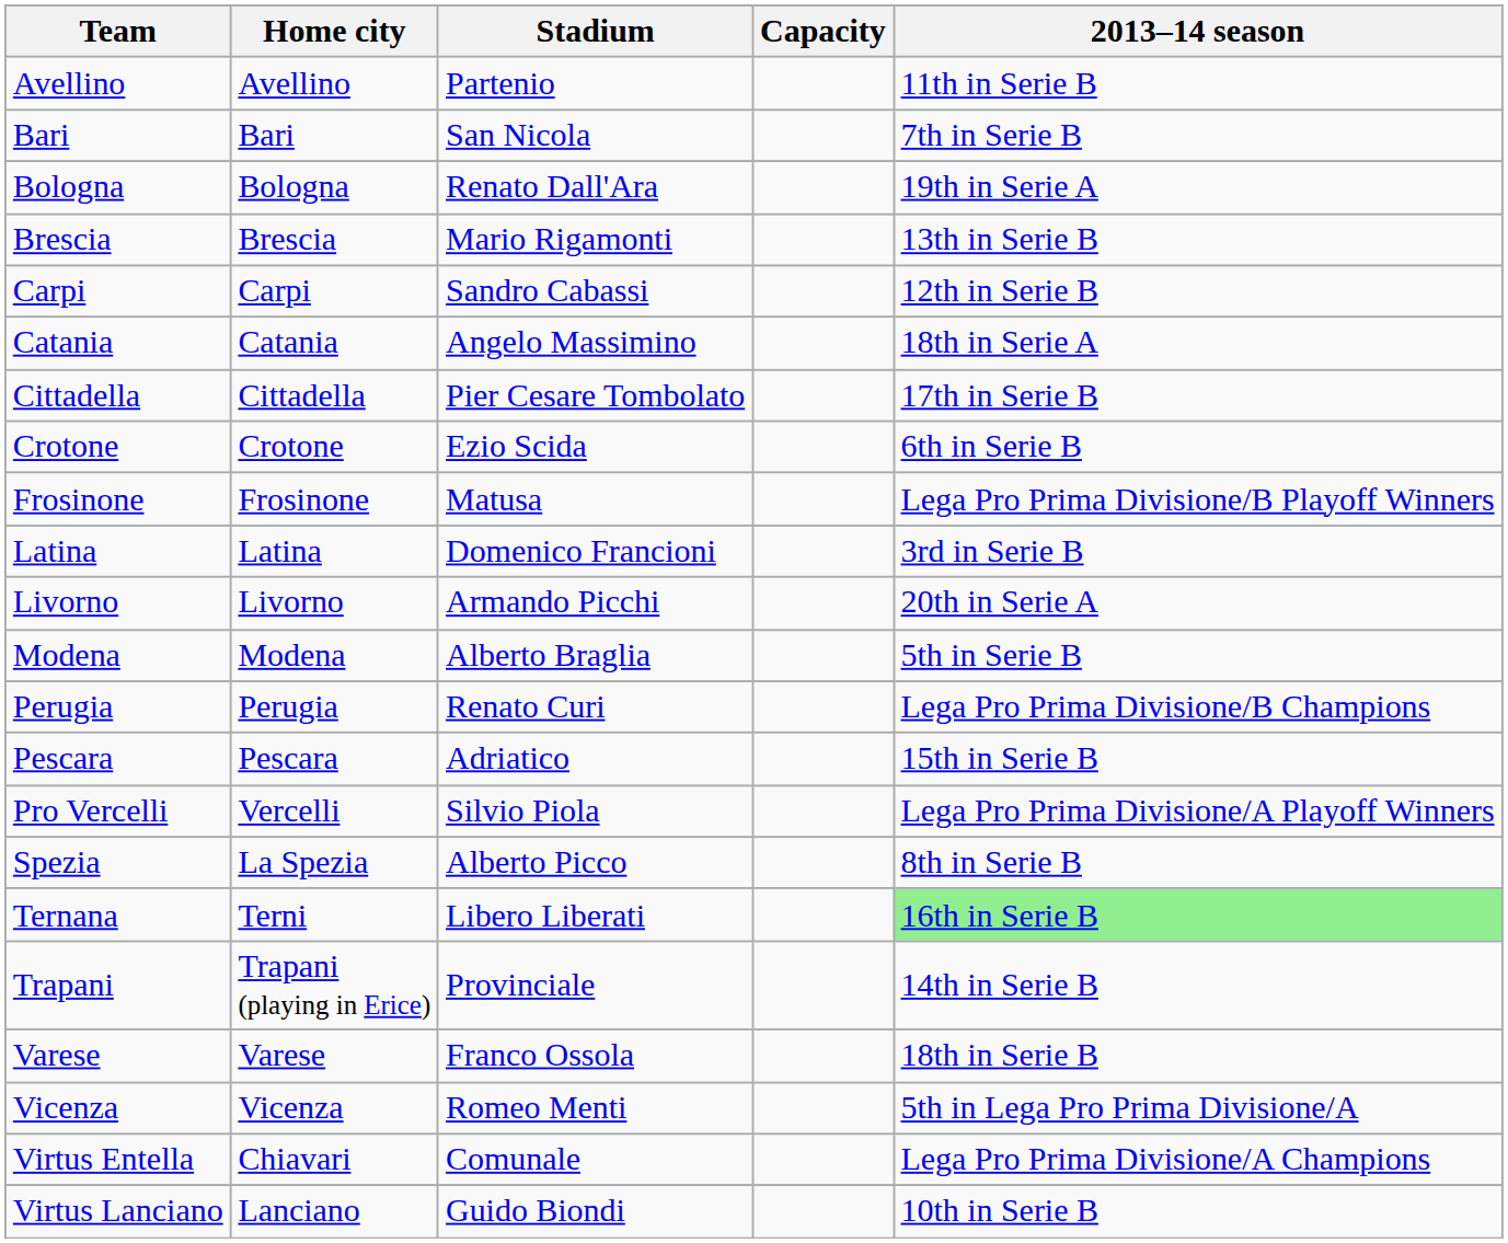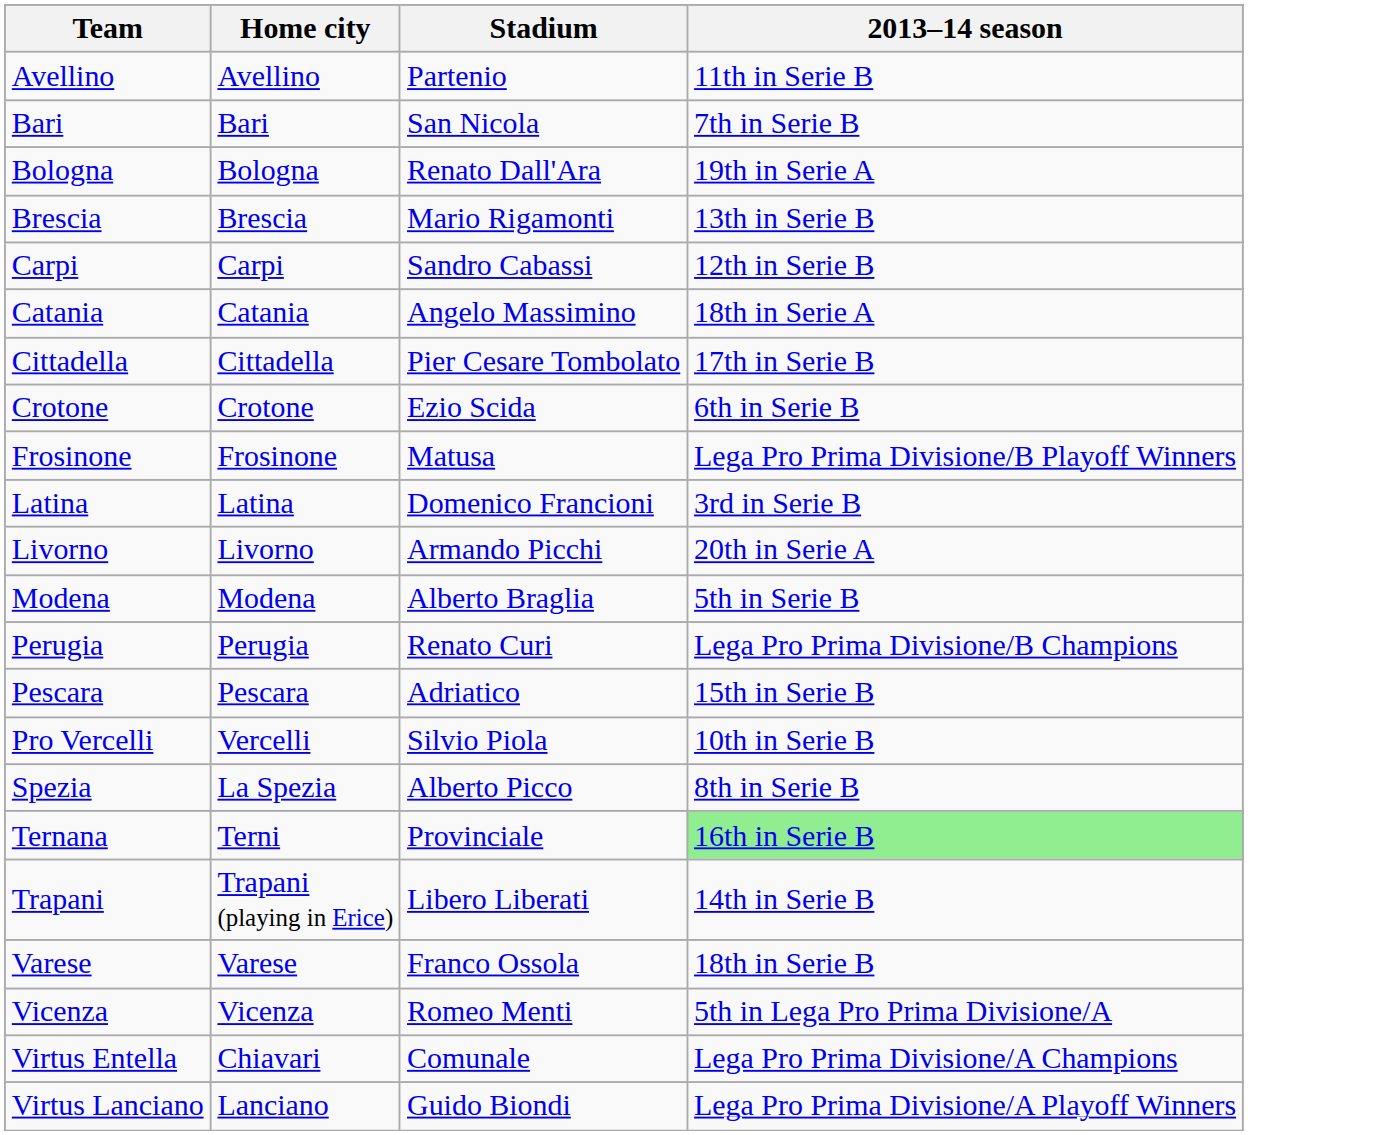- column: Capacity
Pro Vercelli | 2013–14 season: Lega Pro Prima Divisione/A Playoff Winners -> 10th in Serie B
Ternana | Stadium: Libero Liberati -> Provinciale
Trapani | Stadium: Provinciale -> Libero Liberati
Virtus Lanciano | 2013–14 season: 10th in Serie B -> Lega Pro Prima Divisione/A Playoff Winners
